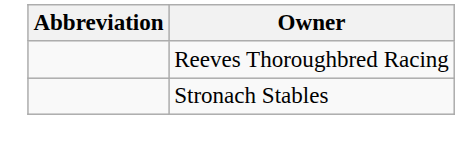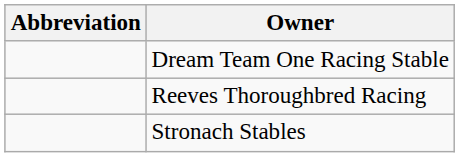+ row: Dream Team One Racing Stable
